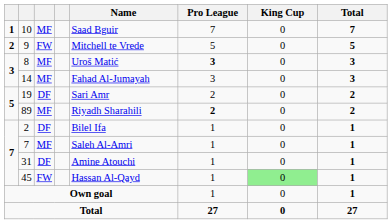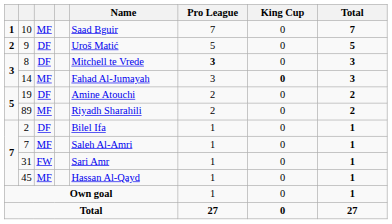9 | column 3: FW -> DF
9 | Name: Mitchell te Vrede -> Uroš Matić
8 | column 3: MF -> DF
8 | Name: Uroš Matić -> Mitchell te Vrede
14 | King Cup: normal -> bold
19 | Name: Sari Amr -> Amine Atouchi
89 | Pro League: bold -> normal
31 | column 3: DF -> FW
31 | Name: Amine Atouchi -> Sari Amr
45 | column 3: FW -> MF
45 | King Cup: lightgreen background -> no background
